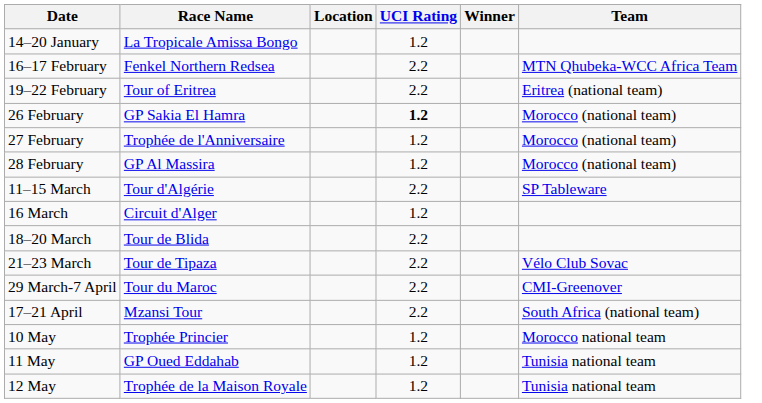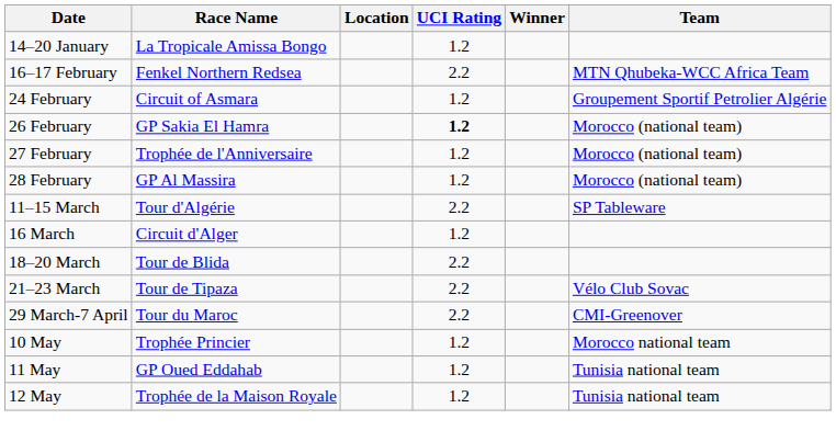- row: 19–22 February | Tour of Eritrea | 2.2 | Eritrea (national team)
+ row: 24 February | Circuit of Asmara | 1.2 | Groupement Sportif Petrolier Algérie
- row: 17–21 April | Mzansi Tour | 2.2 | South Africa (national team)
